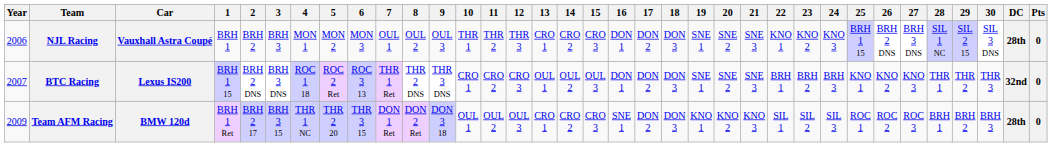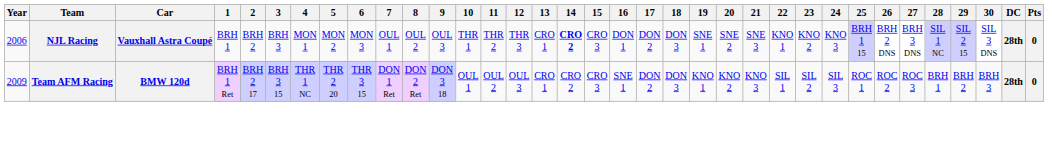NJL Racing | 14: normal -> bold
- row: 2007 | BTC Racing | Lexus IS200 | BRH 1 15 | BRH 2 DNS | BRH 3 DNS | ROC 1 18 | ROC 2 Ret | ROC 3 13 | THR 1 Ret | THR 2 DNS | THR 3 DNS | CRO 1 | CRO 2 | CRO 3 | OUL 1 | OUL 2 | OUL 3 | DON 1 | DON 2 | DON 3 | SNE 1 | SNE 2 | SNE 3 | BRH 1 | BRH 2 | BRH 3 | KNO 1 | KNO 2 | KNO 3 | THR 1 | THR 2 | THR 3 | 32nd | 0
